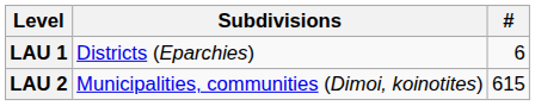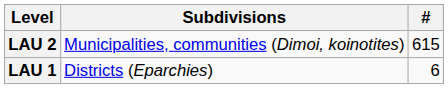rows swapped: LAU 1 <-> LAU 2
